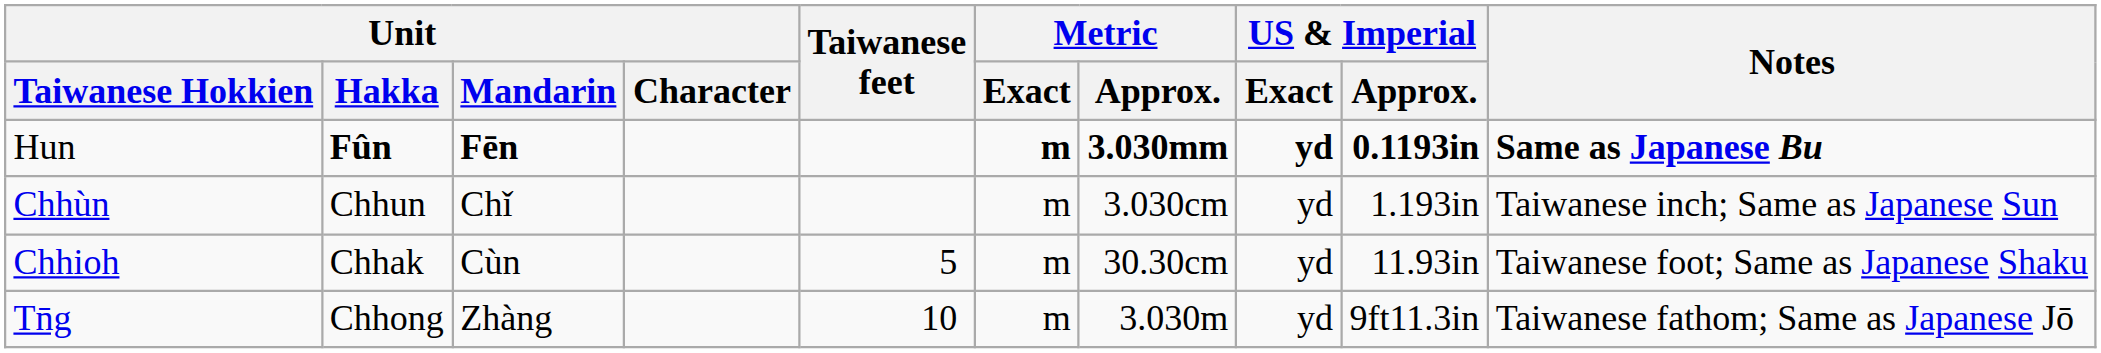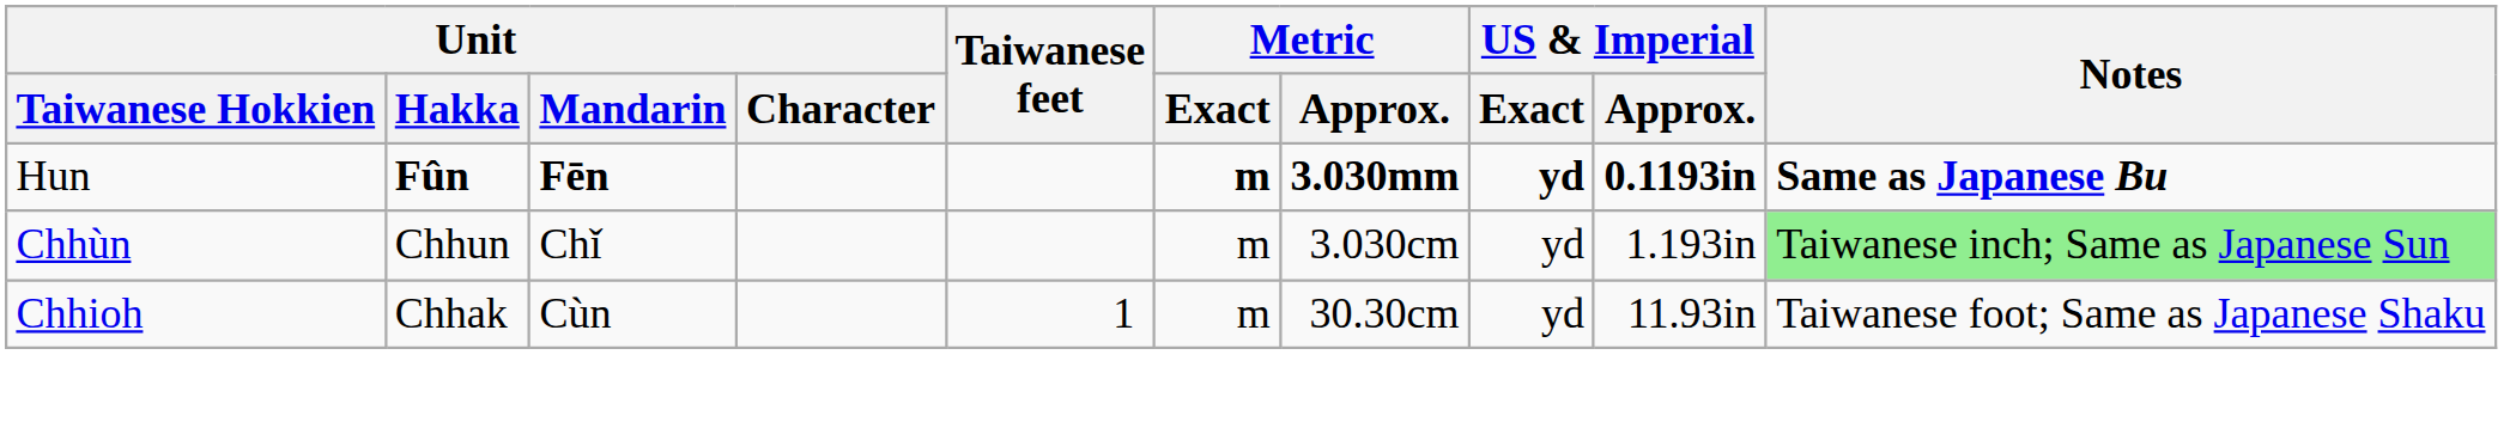Chhùn | Notes: no background -> lightgreen background
Chhioh | Taiwanese feet: 5 -> 1
- row: Tn̄g | Chhong | Zhàng | 10 | m | 3.030m | yd | 9ft11.3in | Taiwanese fathom; Same as Japanese Jō
